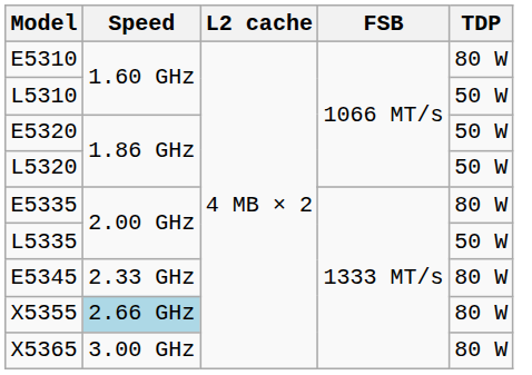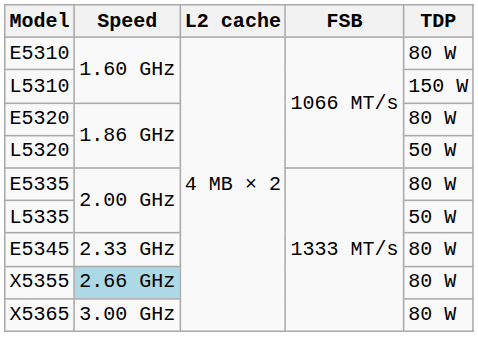L5310 | TDP: 50 W -> 150 W
E5320 | TDP: 50 W -> 80 W
